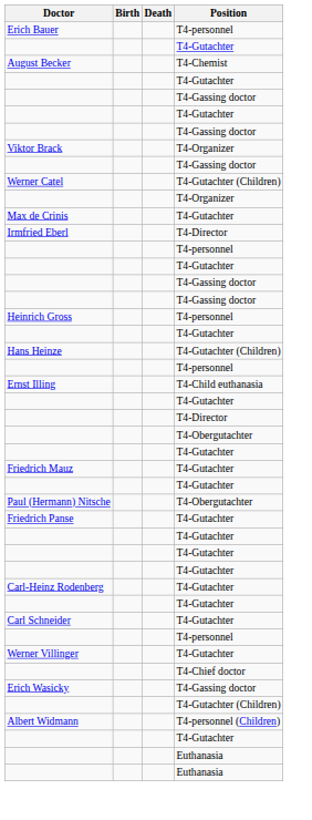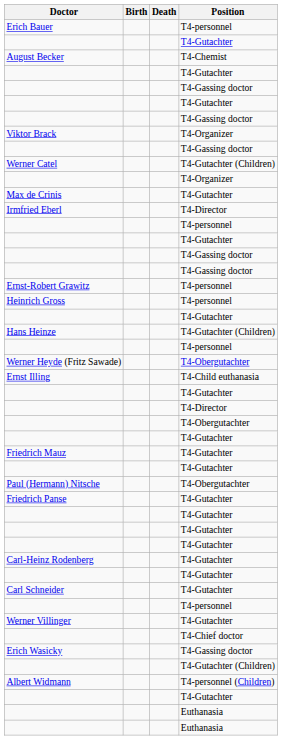+ row: Ernst-Robert Grawitz | T4-personnel
+ row: Werner Heyde (Fritz Sawade) | T4-Obergutachter
